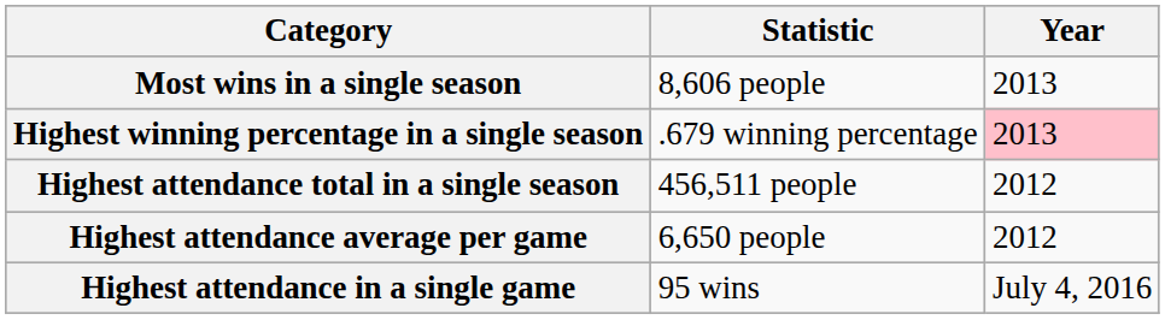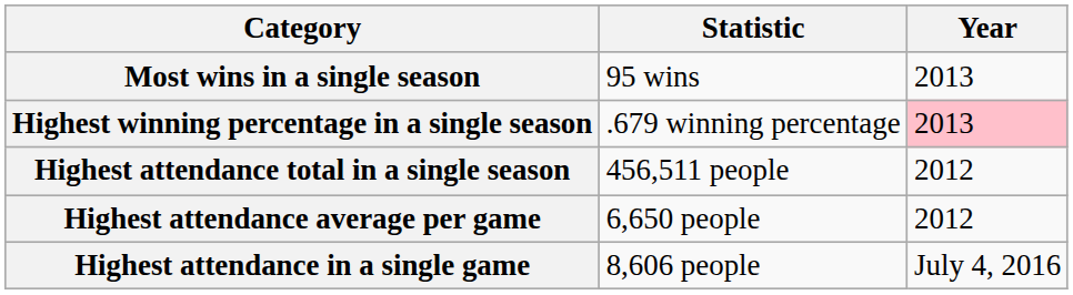Most wins in a single season | Statistic: 8,606 people -> 95 wins
Highest attendance in a single game | Statistic: 95 wins -> 8,606 people
